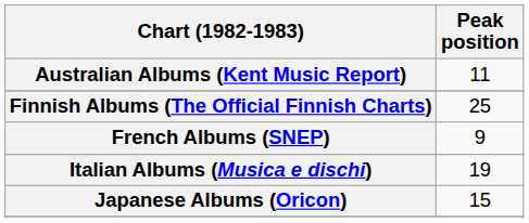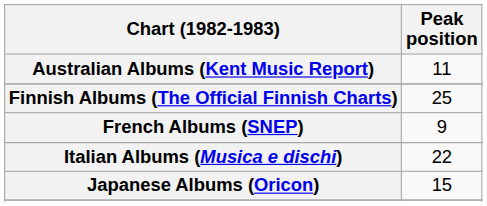Italian Albums (Musica e dischi) | Peak position: 19 -> 22
